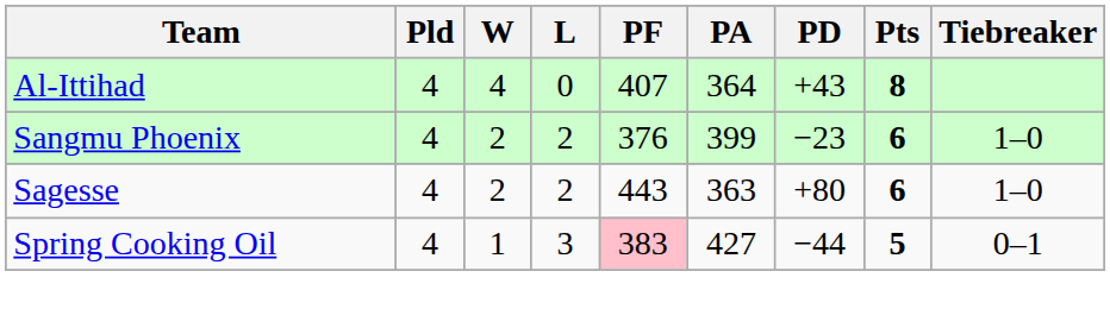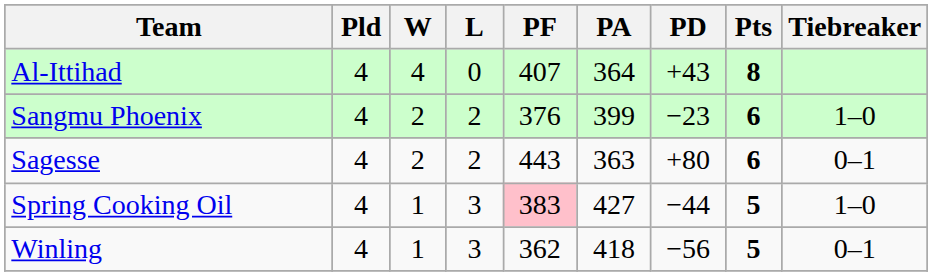Sagesse | Tiebreaker: 1–0 -> 0–1
Spring Cooking Oil | Tiebreaker: 0–1 -> 1–0
+ row: Winling | 4 | 1 | 3 | 362 | 418 | −56 | 5 | 0–1
